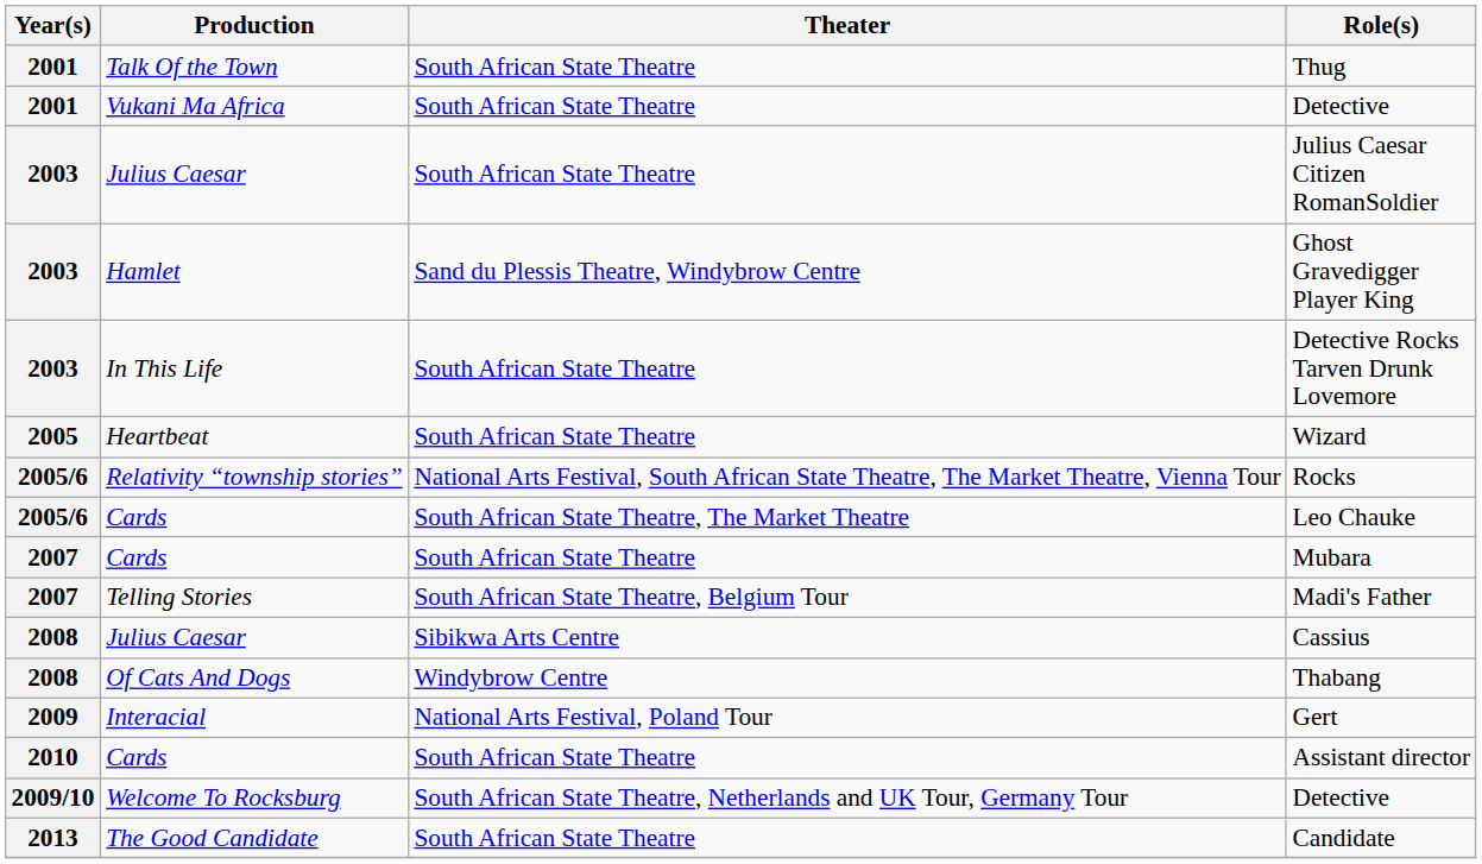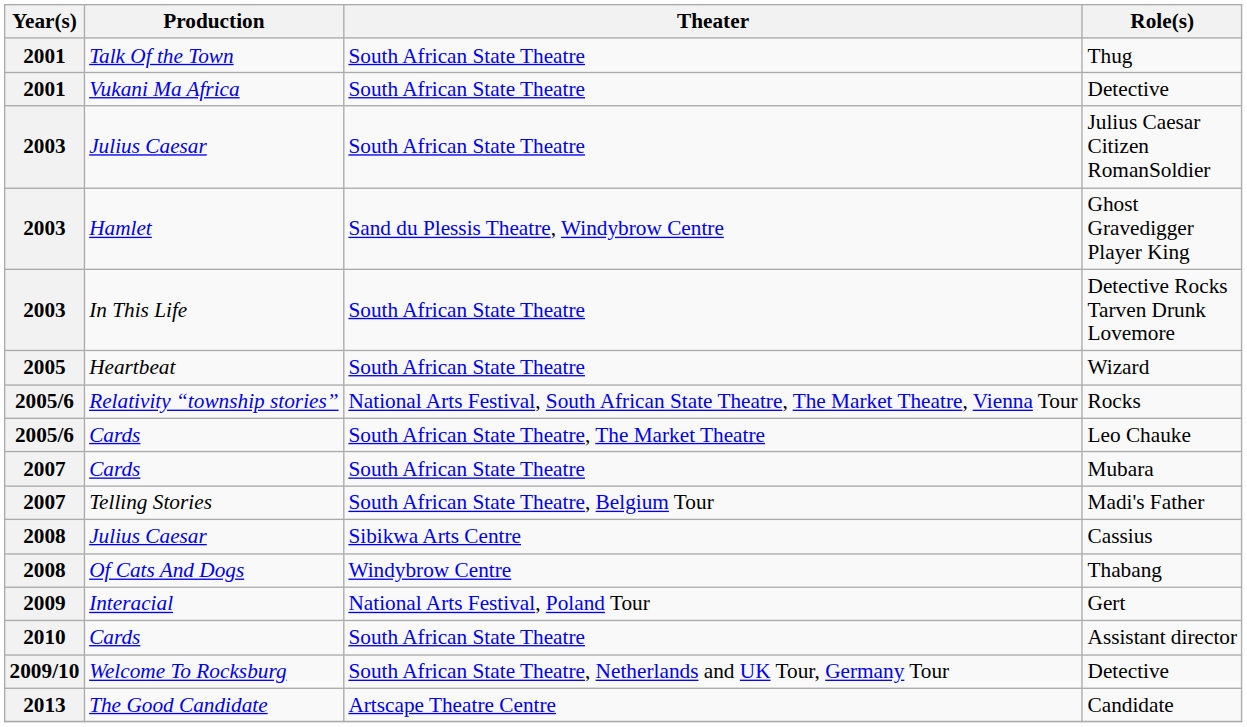Candidate | Theater: South African State Theatre -> Artscape Theatre Centre
